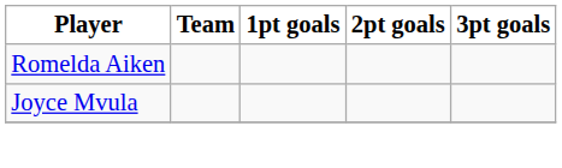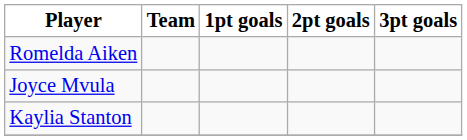+ row: Kaylia Stanton
